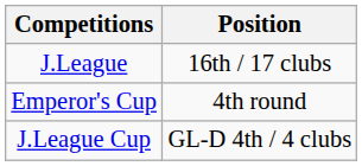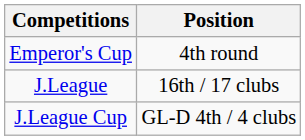rows swapped: J.League <-> Emperor's Cup
